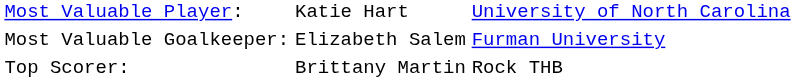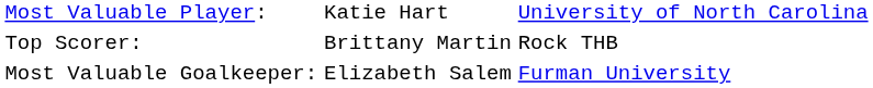rows swapped: Most Valuable Goalkeeper: <-> Top Scorer:
